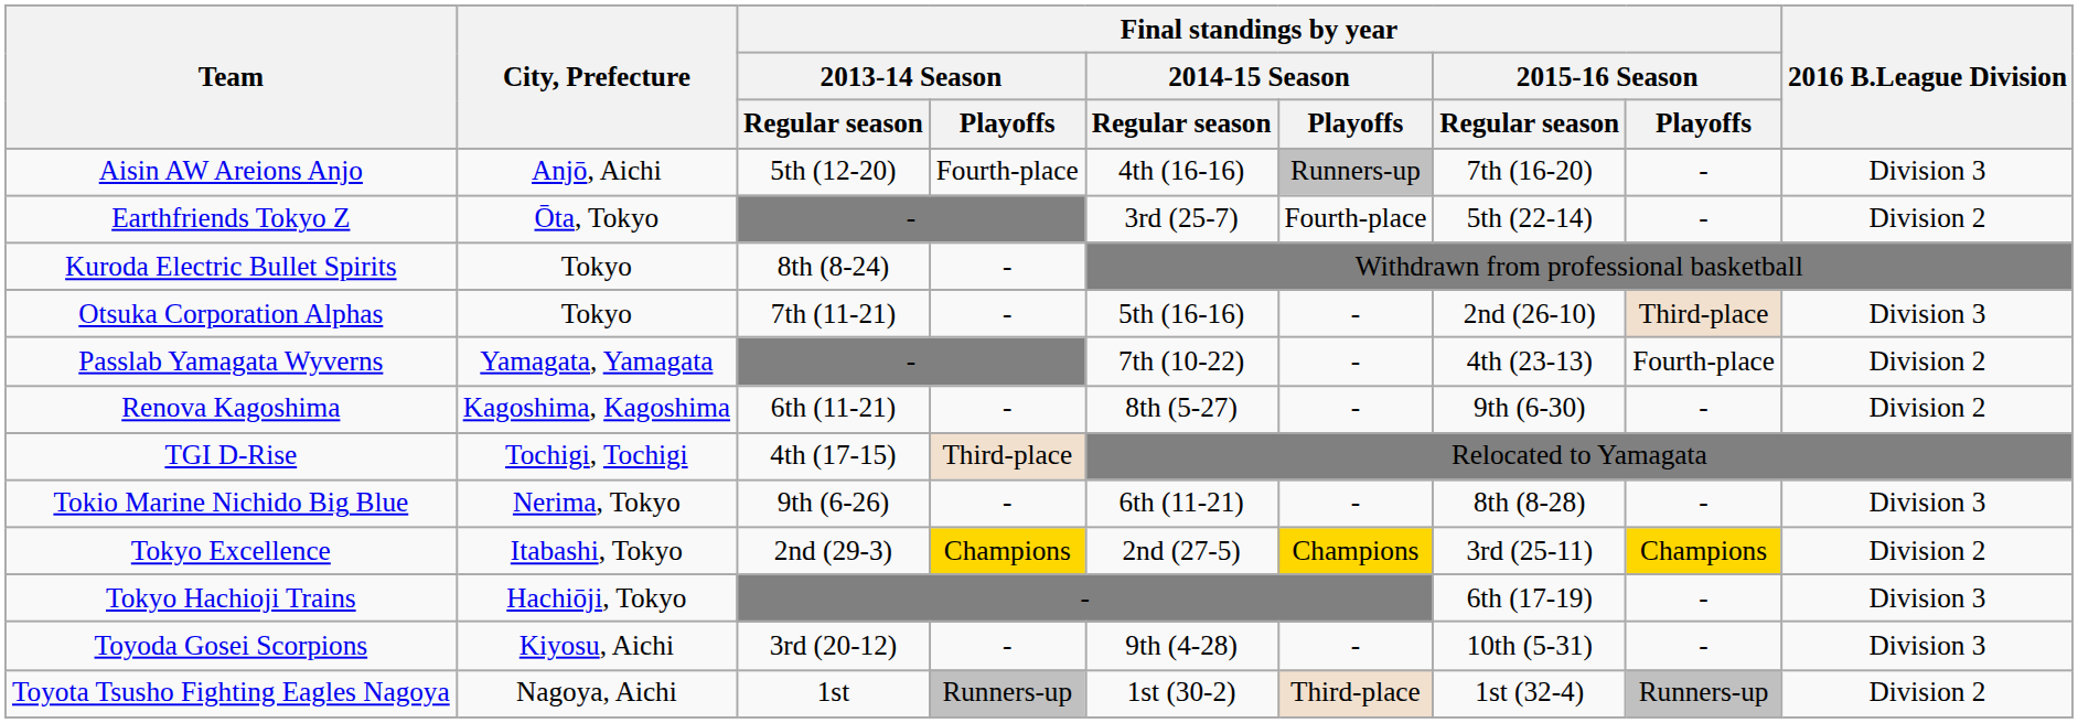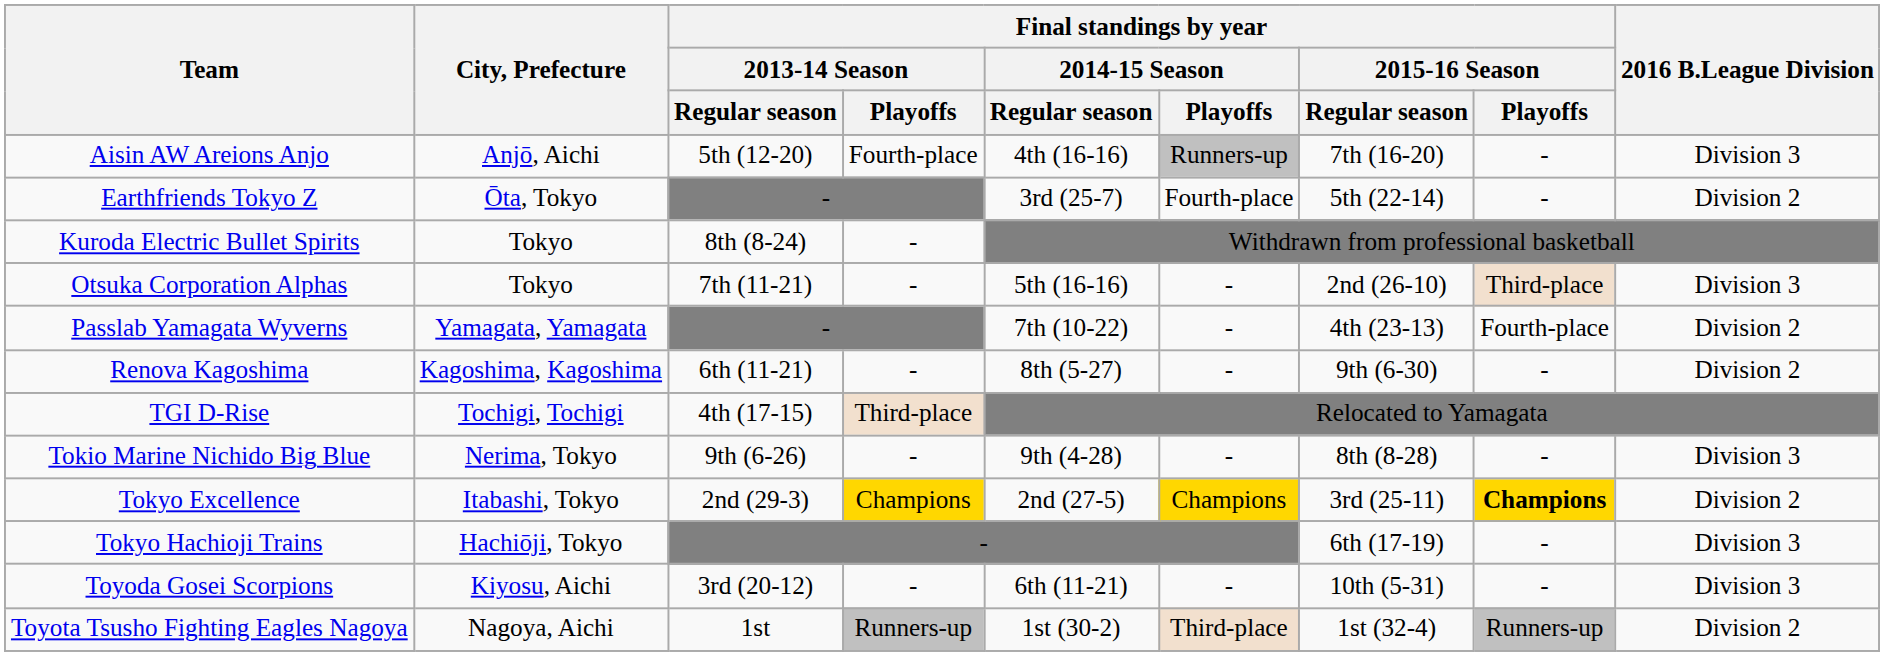Tokio Marine Nichido Big Blue | Final standings by year / 2014-15 Season / Regular season: 6th (11-21) -> 9th (4-28)
Tokyo Excellence | Final standings by year / 2015-16 Season / Playoffs: normal -> bold
Toyoda Gosei Scorpions | Final standings by year / 2014-15 Season / Regular season: 9th (4-28) -> 6th (11-21)
